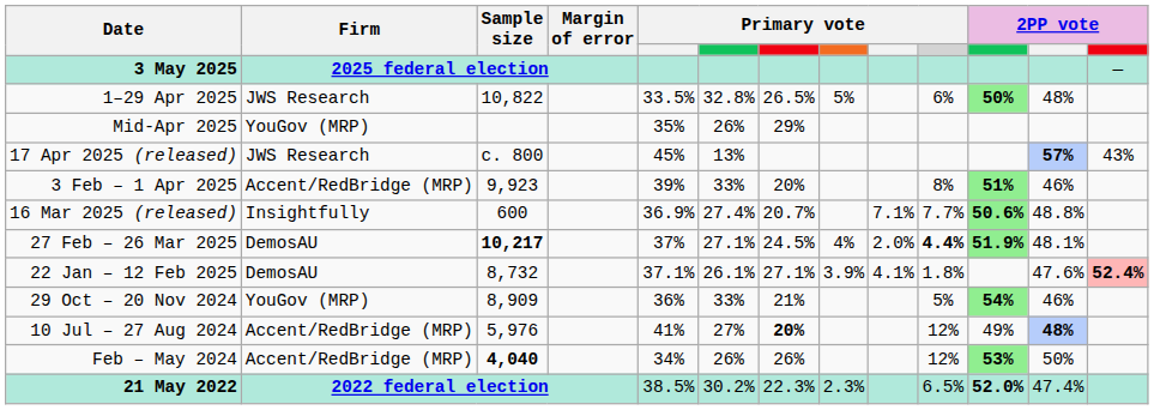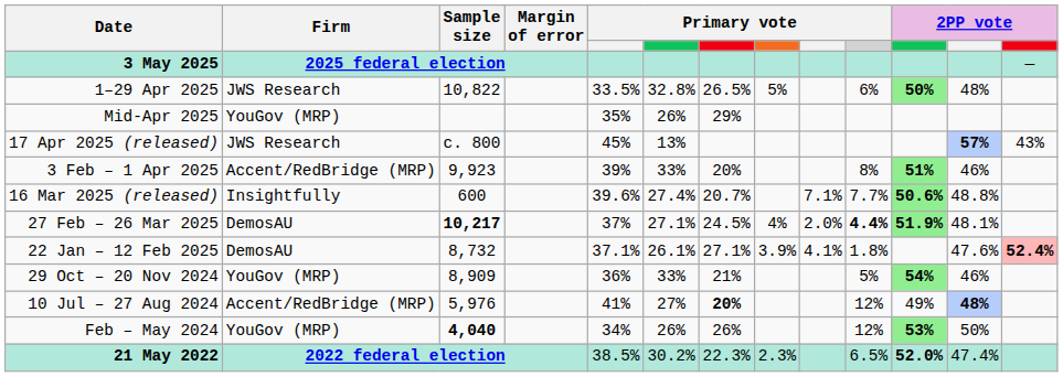16 Mar 2025 (released) | column 5: 36.9% -> 39.6%
Feb – May 2024 | Firm: Accent/RedBridge (MRP) -> YouGov (MRP)
